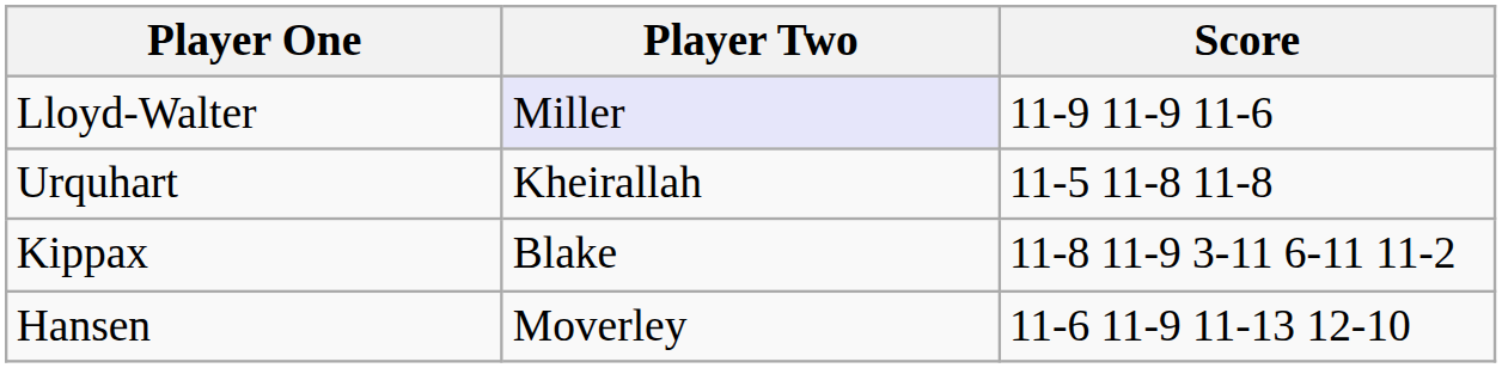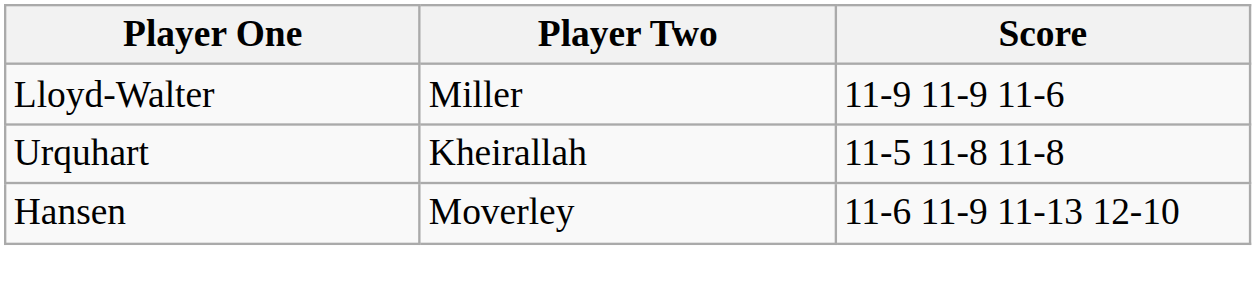Lloyd-Walter | Player Two: lavender background -> no background
- row: Kippax | Blake | 11-8 11-9 3-11 6-11 11-2
